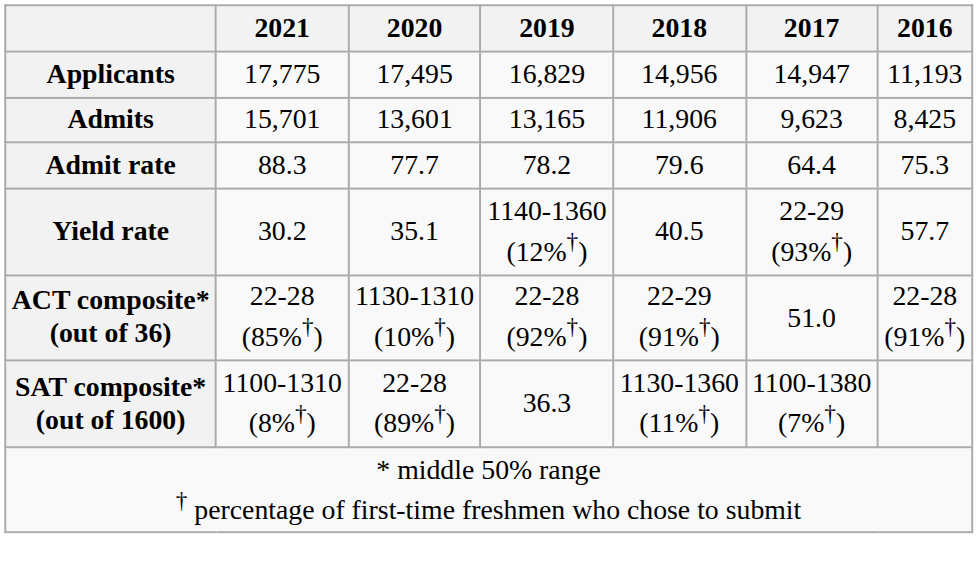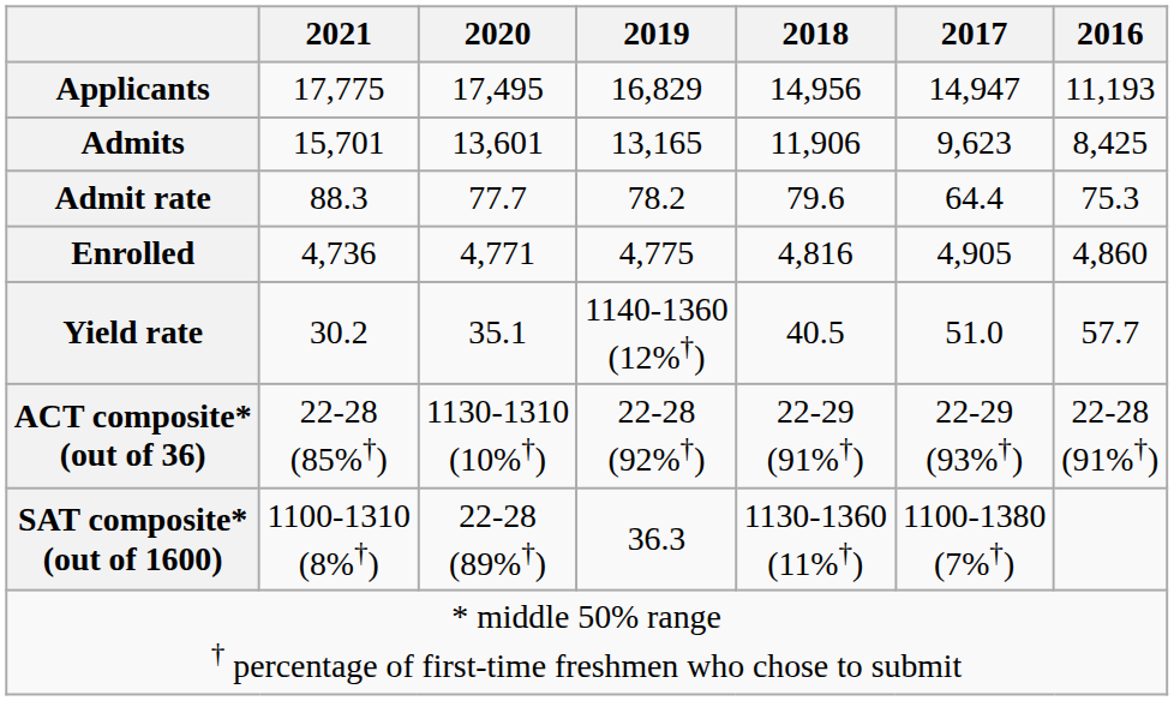+ row: Enrolled | 4,736 | 4,771 | 4,775 | 4,816 | 4,905 | 4,860
Yield rate | 2017: 22-29 (93%†) -> 51.0
ACT composite* (out of 36) | 2017: 51.0 -> 22-29 (93%†)
